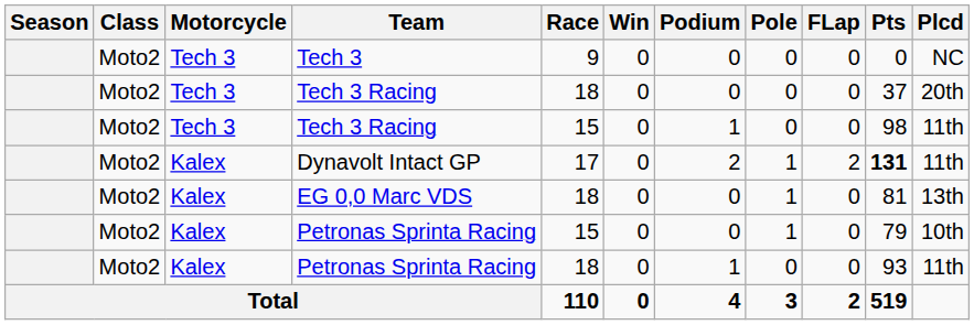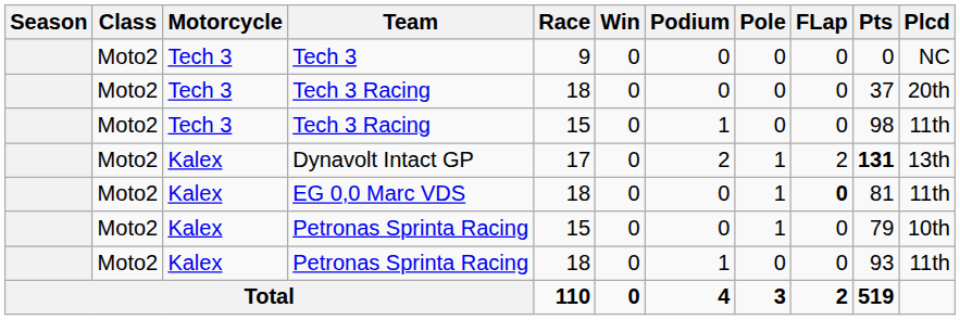Dynavolt Intact GP | Plcd: 11th -> 13th
EG 0,0 Marc VDS | FLap: normal -> bold
EG 0,0 Marc VDS | Plcd: 13th -> 11th
